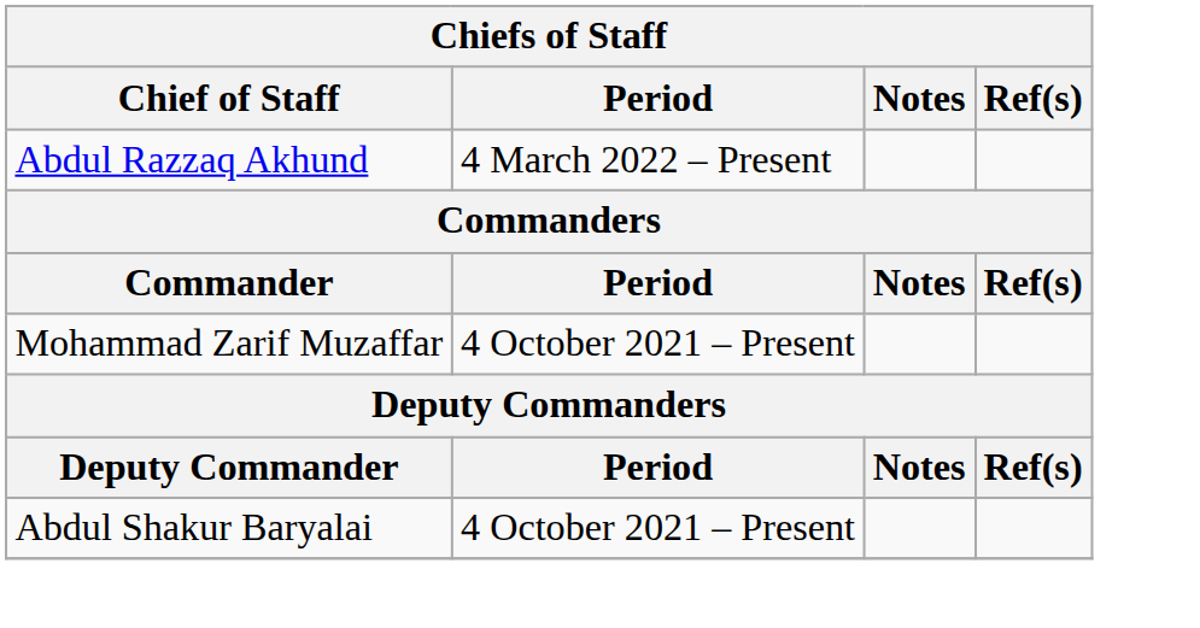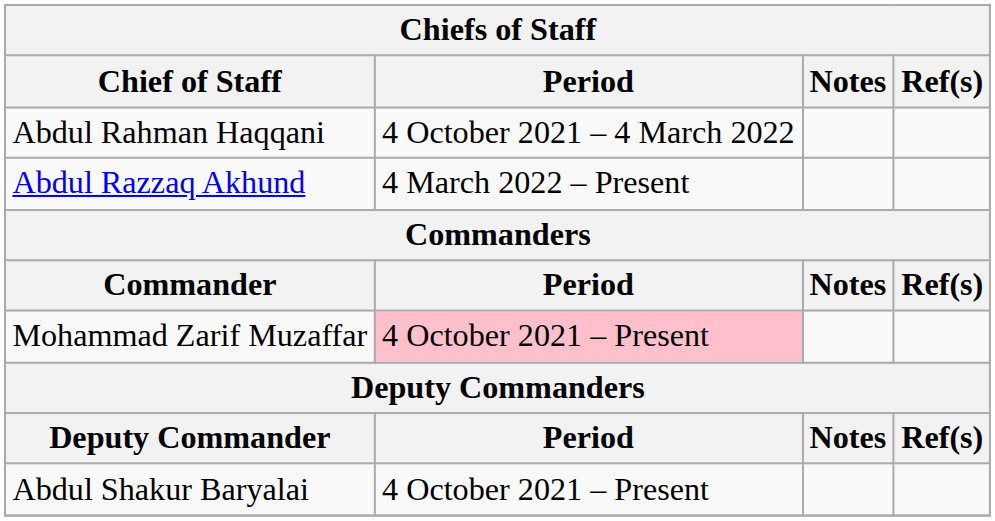+ row: Abdul Rahman Haqqani | 4 October 2021 – 4 March 2022
Mohammad Zarif Muzaffar | Period: no background -> pink background
